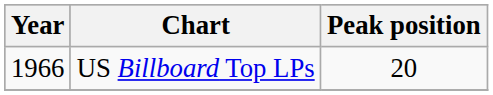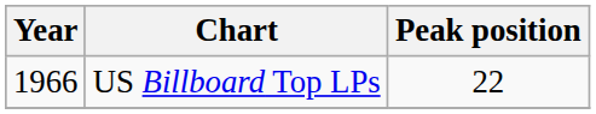US Billboard Top LPs | Peak position: 20 -> 22
